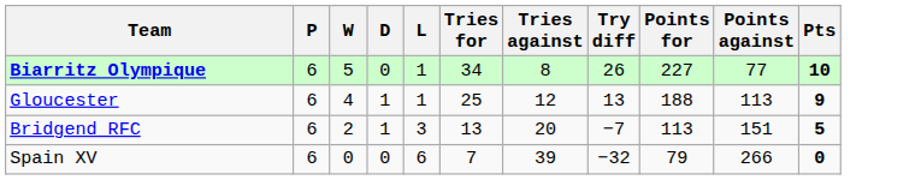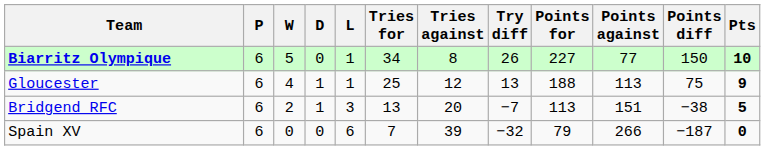+ column: Points diff | 150 | 75 | −38 | −187
